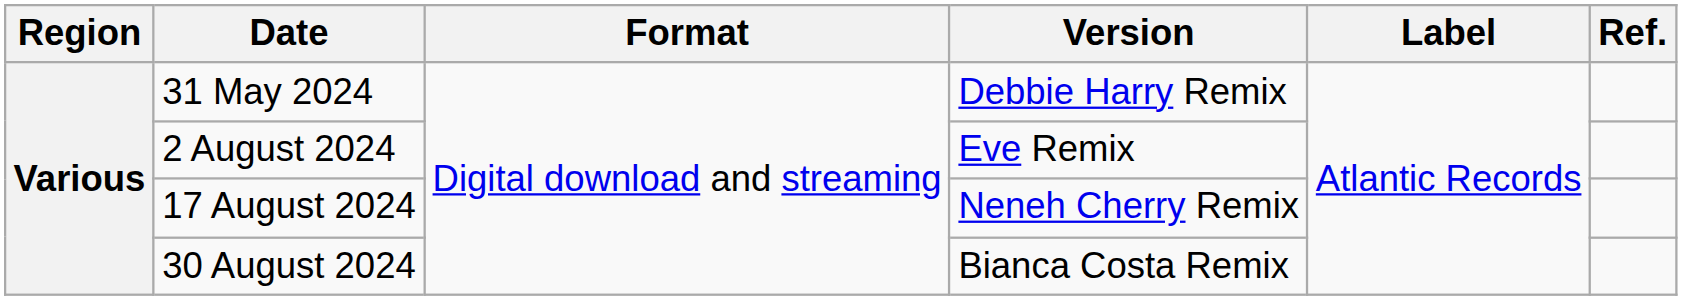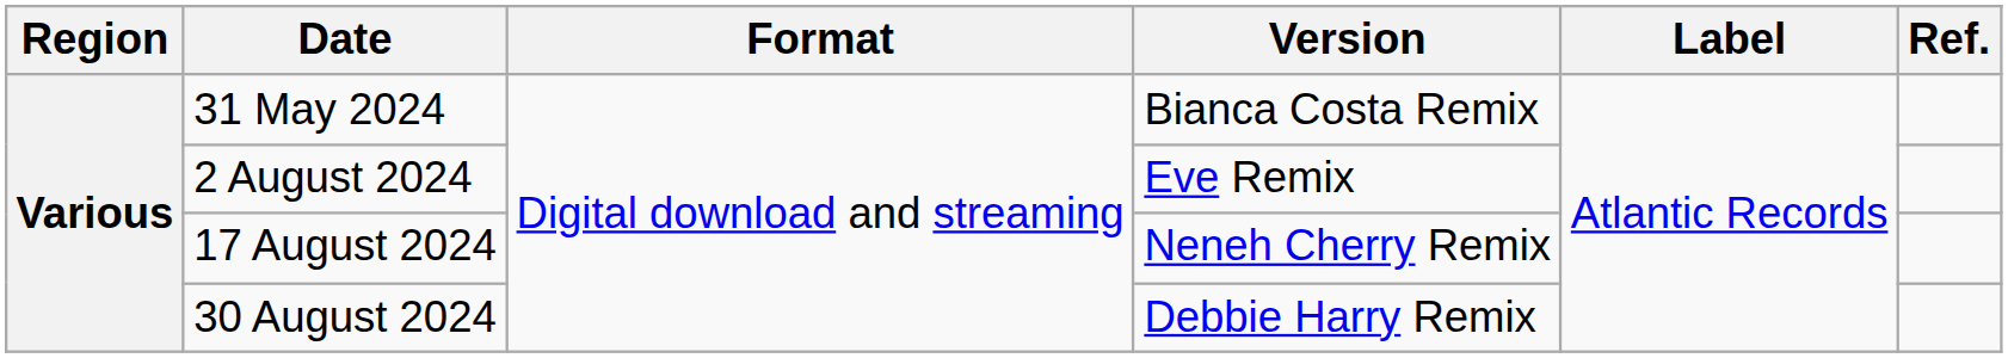31 May 2024 | Version: Debbie Harry Remix -> Bianca Costa Remix
30 August 2024 | Version: Bianca Costa Remix -> Debbie Harry Remix
